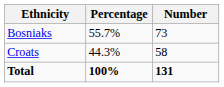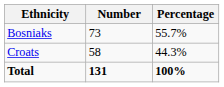columns swapped: Number <-> Percentage
